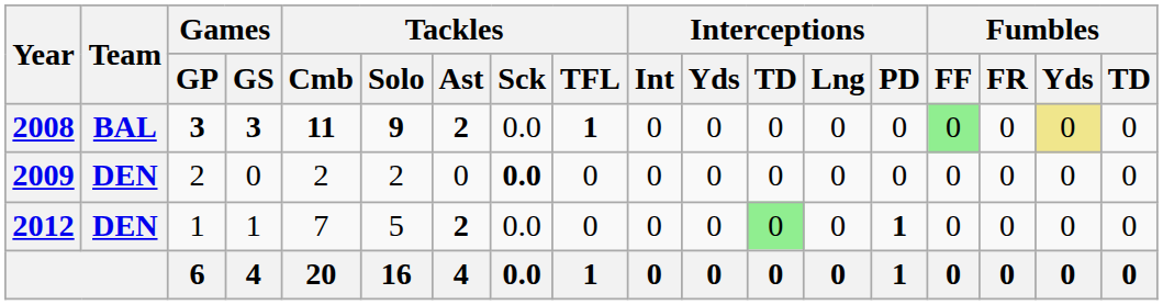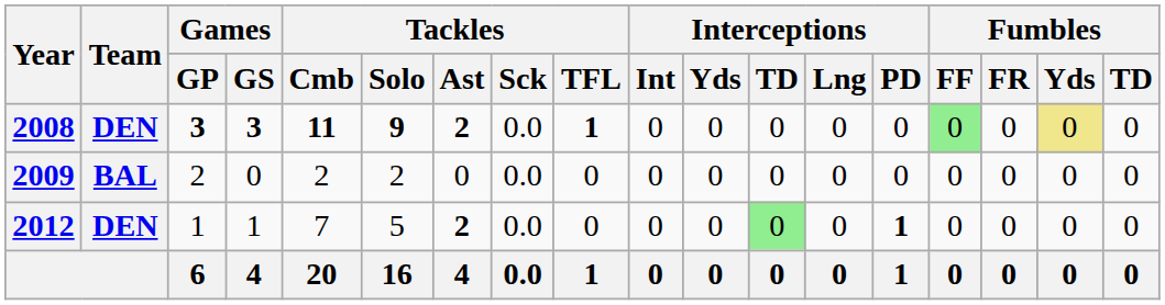2008 | Team: BAL -> DEN
2009 | Team: DEN -> BAL
2009 | Tackles / Sck: bold -> normal
